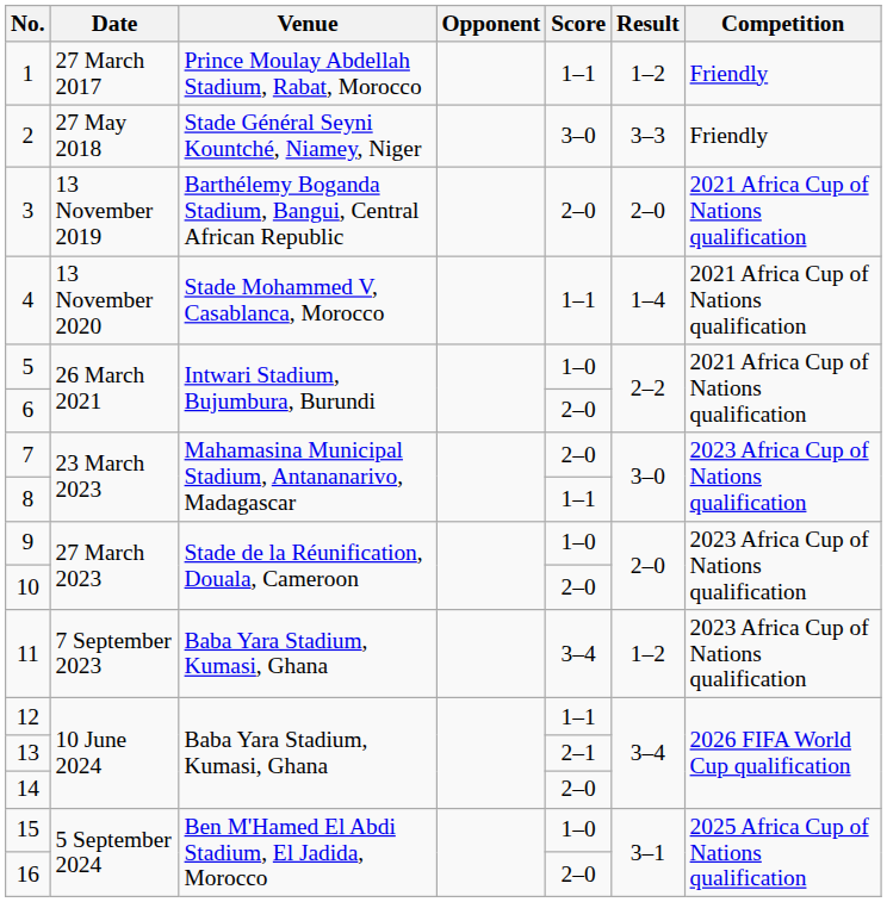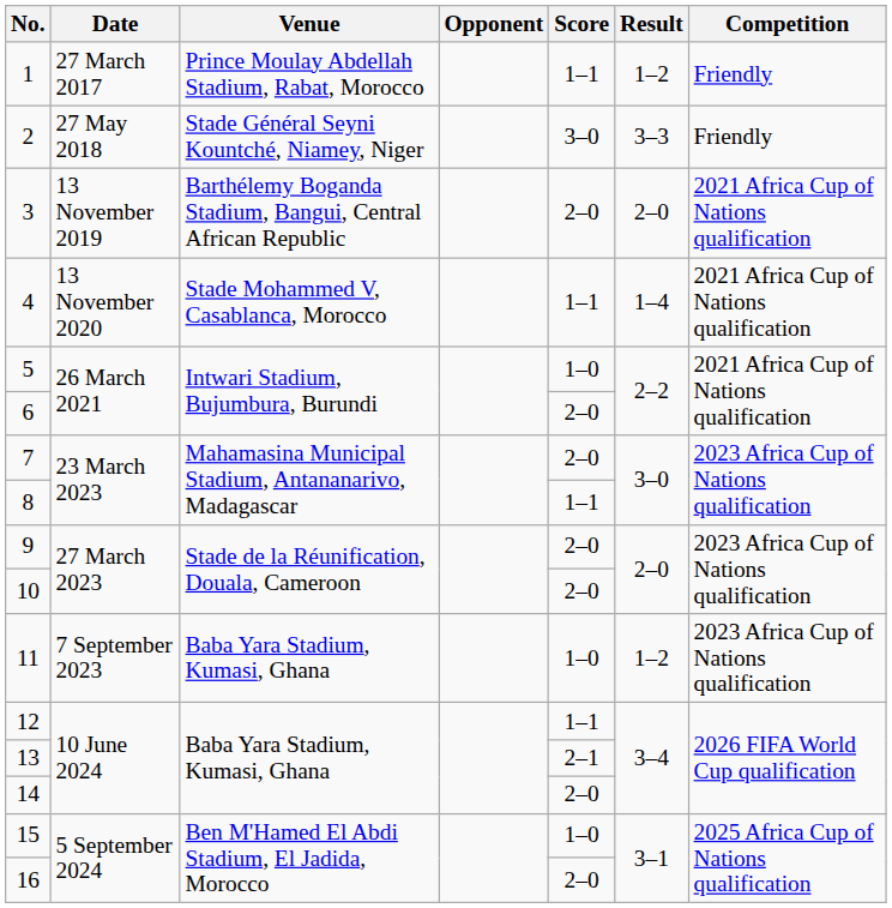9 | Score: 1–0 -> 2–0
11 | Score: 3–4 -> 1–0
